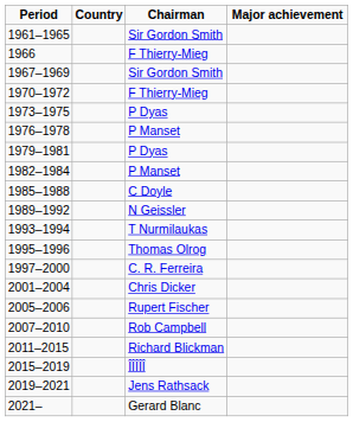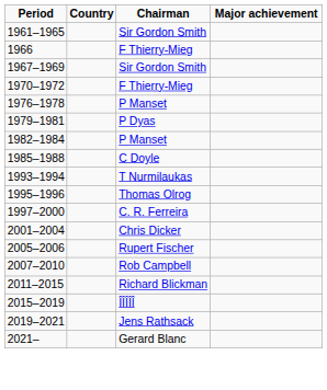- row: 1973–1975 | P Dyas
- row: 1989–1992 | N Geissler
